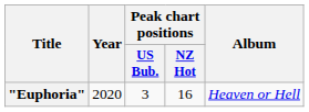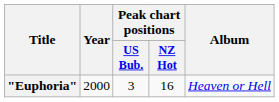"Euphoria" | Year: 2020 -> 2000
